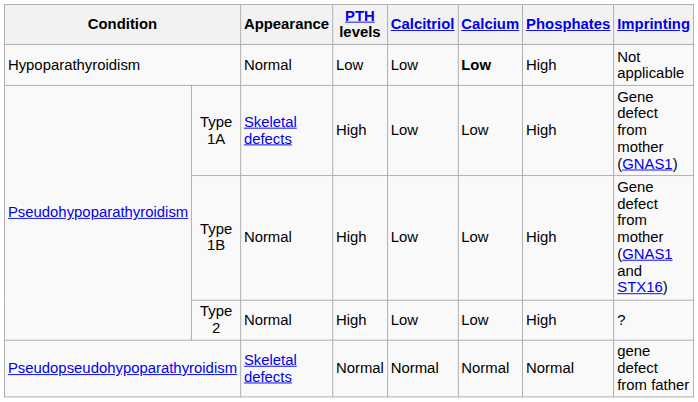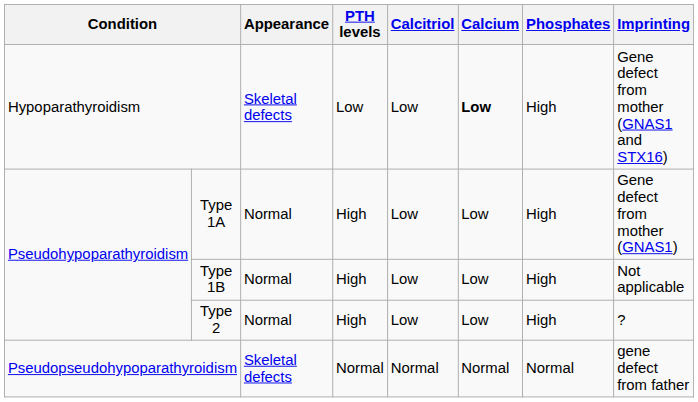Hypoparathyroidism | Appearance: Normal -> Skeletal defects
Hypoparathyroidism | Imprinting: Not applicable -> Gene defect from mother (GNAS1 and STX16)
Type 1A | Appearance: Skeletal defects -> Normal
Type 1B | Imprinting: Gene defect from mother (GNAS1 and STX16) -> Not applicable
